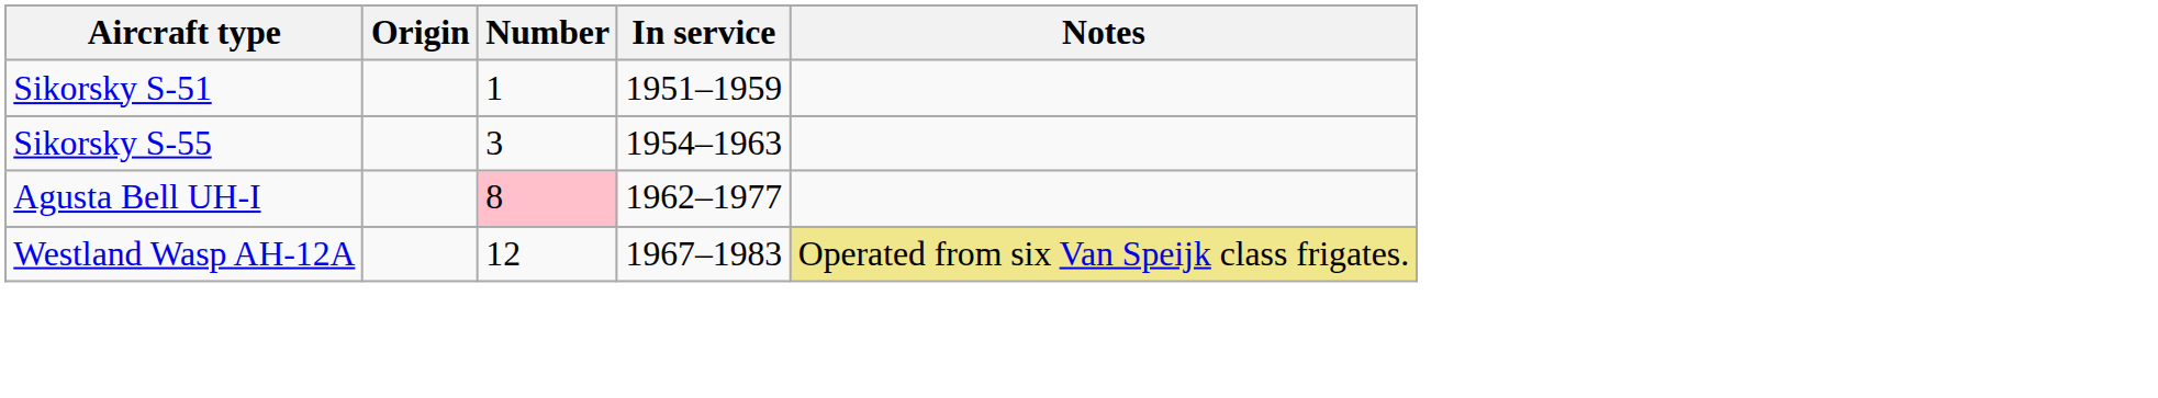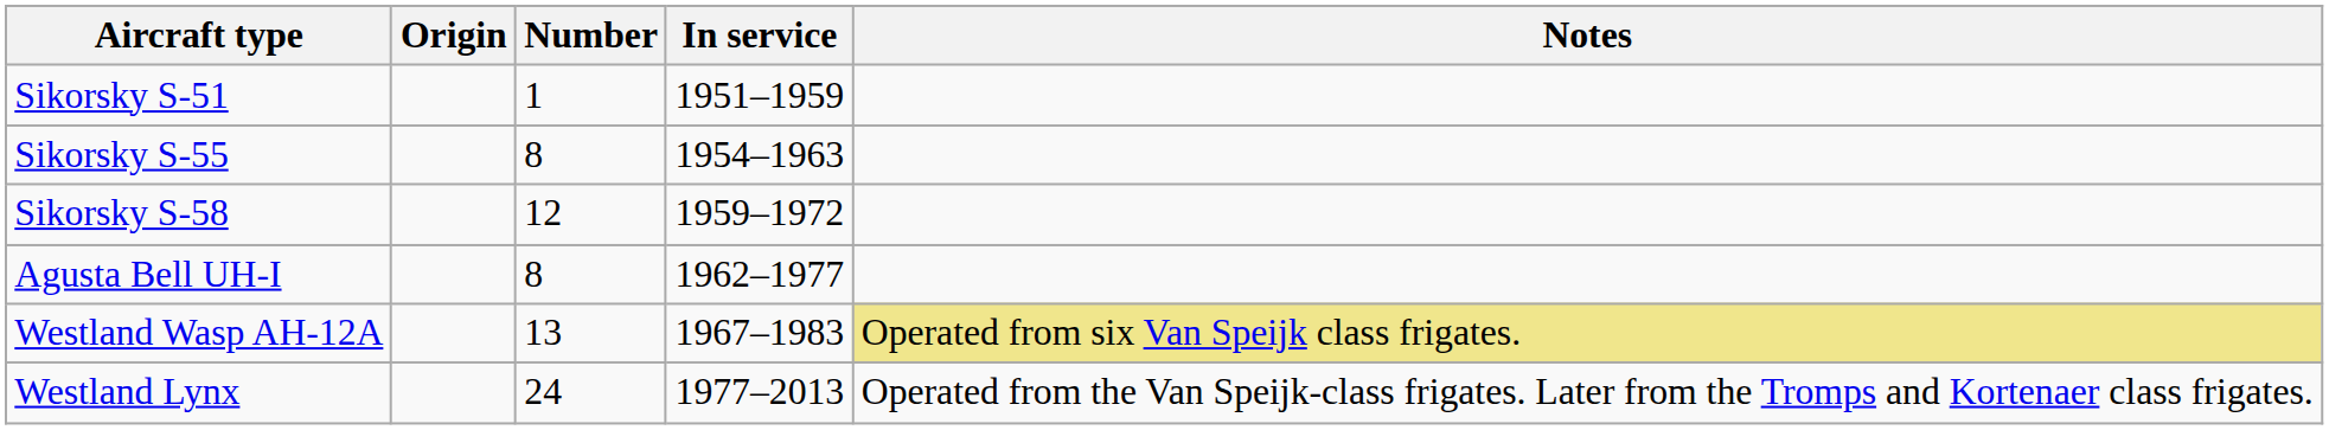Sikorsky S-55 | Number: 3 -> 8
+ row: Sikorsky S-58 | 12 | 1959–1972
Agusta Bell UH-I | Number: pink background -> no background
Westland Wasp AH-12A | Number: 12 -> 13
+ row: Westland Lynx | 24 | 1977–2013 | Operated from the Van Speijk-class frigates. Later from the Tromps and Kortenaer class frigates.
